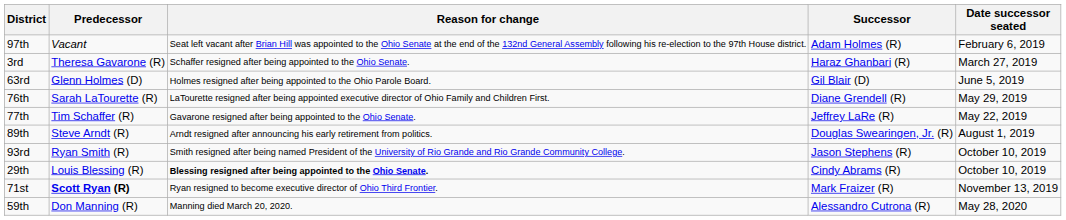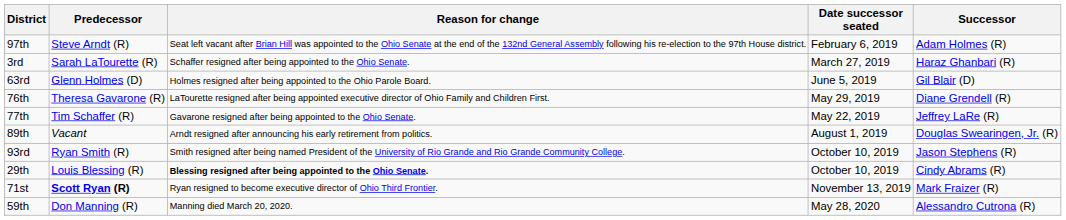columns swapped: Successor <-> Date successor seated
97th | Predecessor: Vacant -> Steve Arndt (R)
3rd | Predecessor: Theresa Gavarone (R) -> Sarah LaTourette (R)
76th | Predecessor: Sarah LaTourette (R) -> Theresa Gavarone (R)
89th | Predecessor: Steve Arndt (R) -> Vacant
